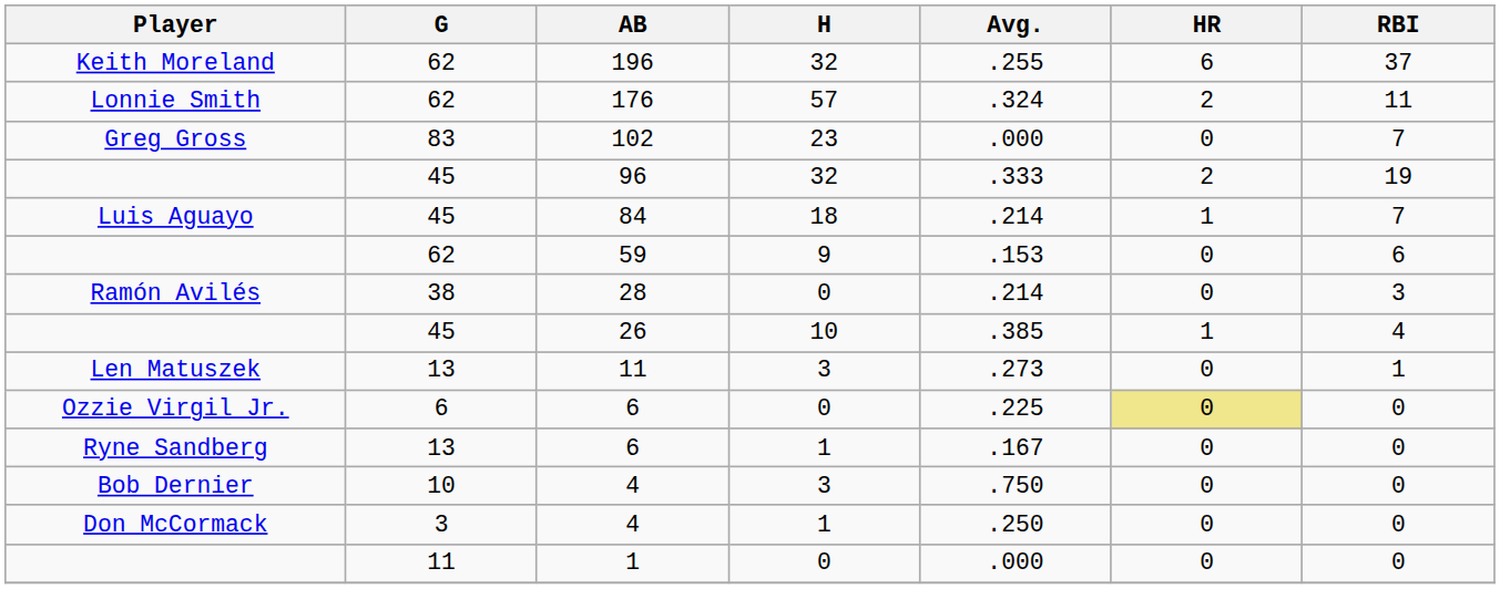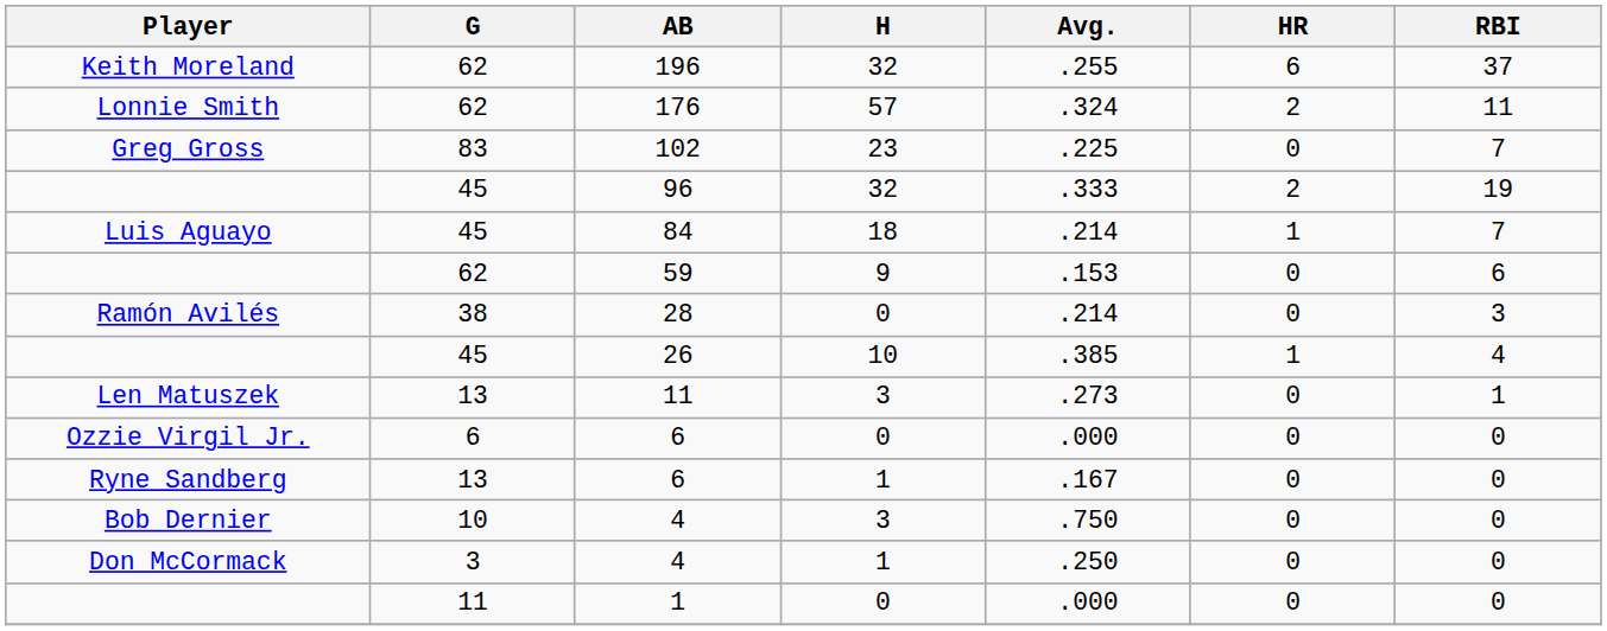102 | Avg.: .000 -> .225
Ozzie Virgil Jr. / 6 | Avg.: .225 -> .000
Ozzie Virgil Jr. / 6 | HR: khaki background -> no background
